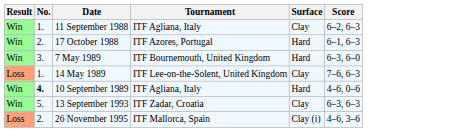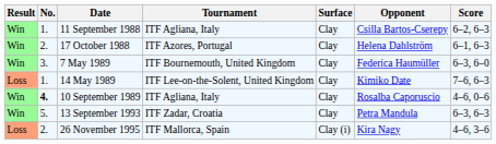+ column: Opponent | Csilla Bartos-Cserepy | Helena Dahlström | Federica Haumüller | Kimiko Date | Rosalba Caporuscio | Petra Mandula | Kira Nagy
17 October 1988 | Surface: Hard -> Clay
7 May 1989 | Surface: Hard -> Clay
10 September 1989 | Surface: Hard -> Clay
